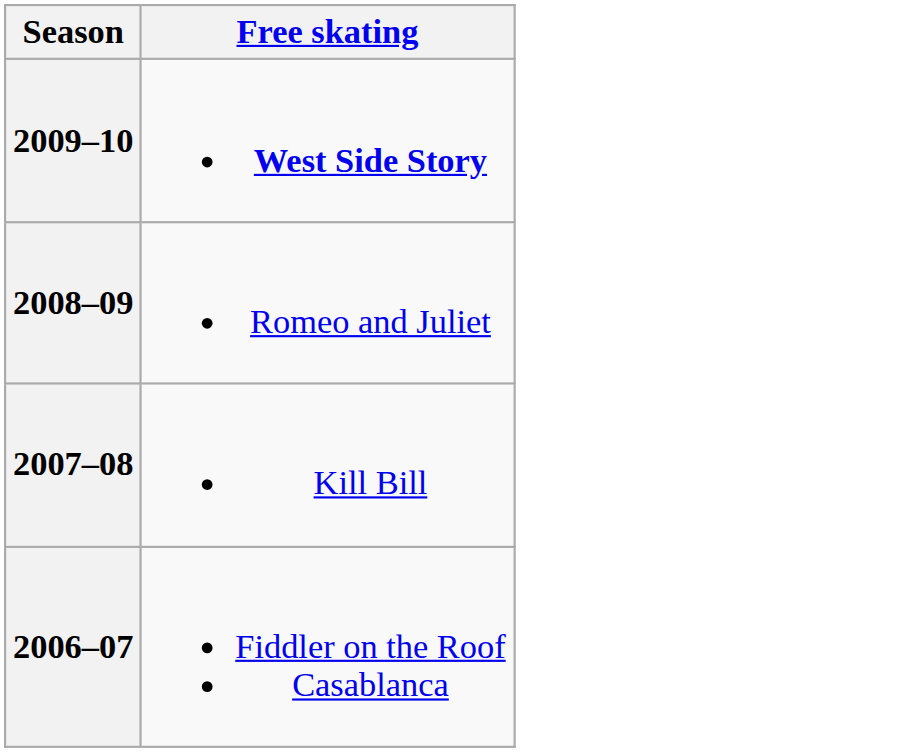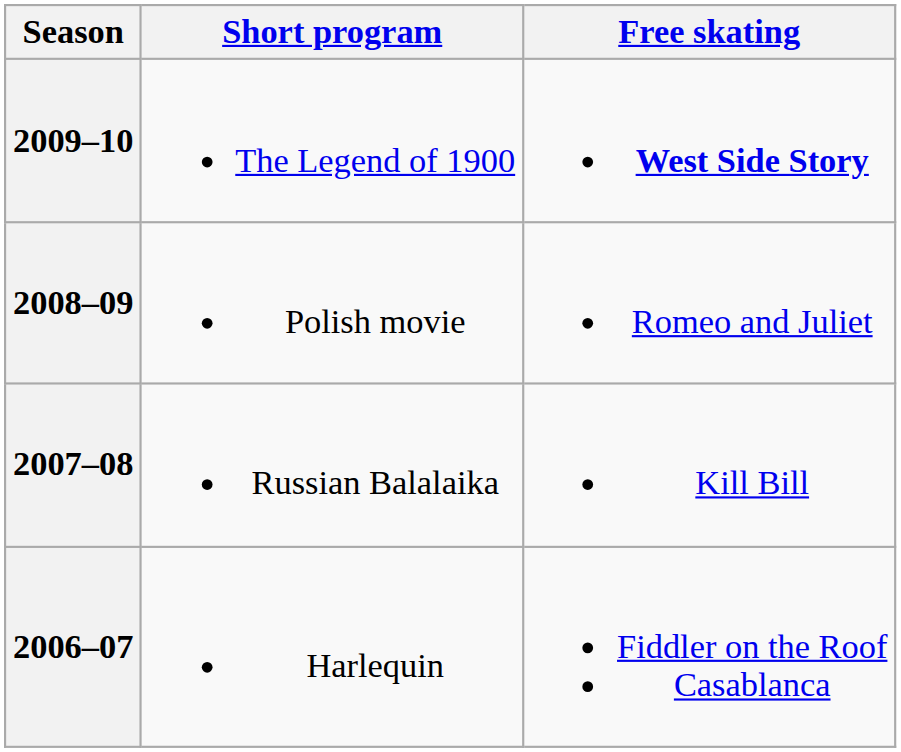+ column: Short program | The Legend of 1900 | Polish movie | Russian Balalaika | Harlequin
